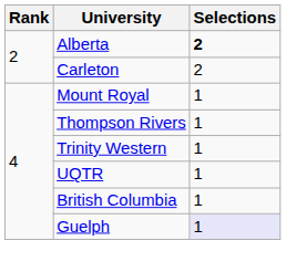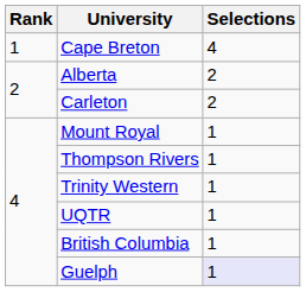+ row: 1 | Cape Breton | 4
Alberta | Selections: bold -> normal
